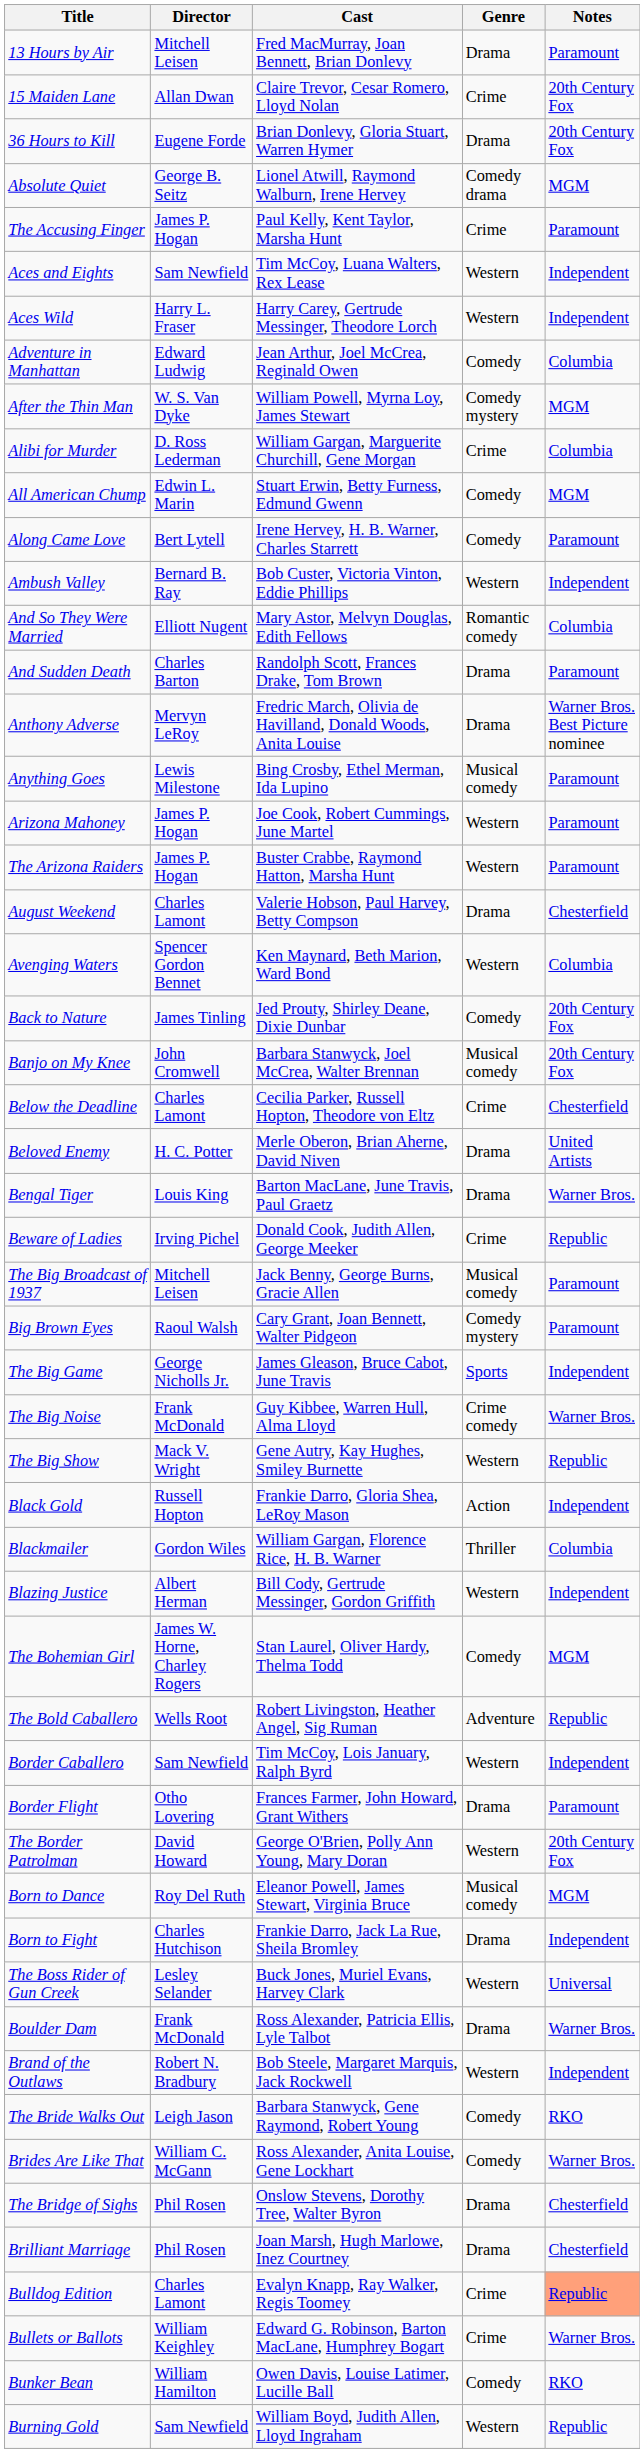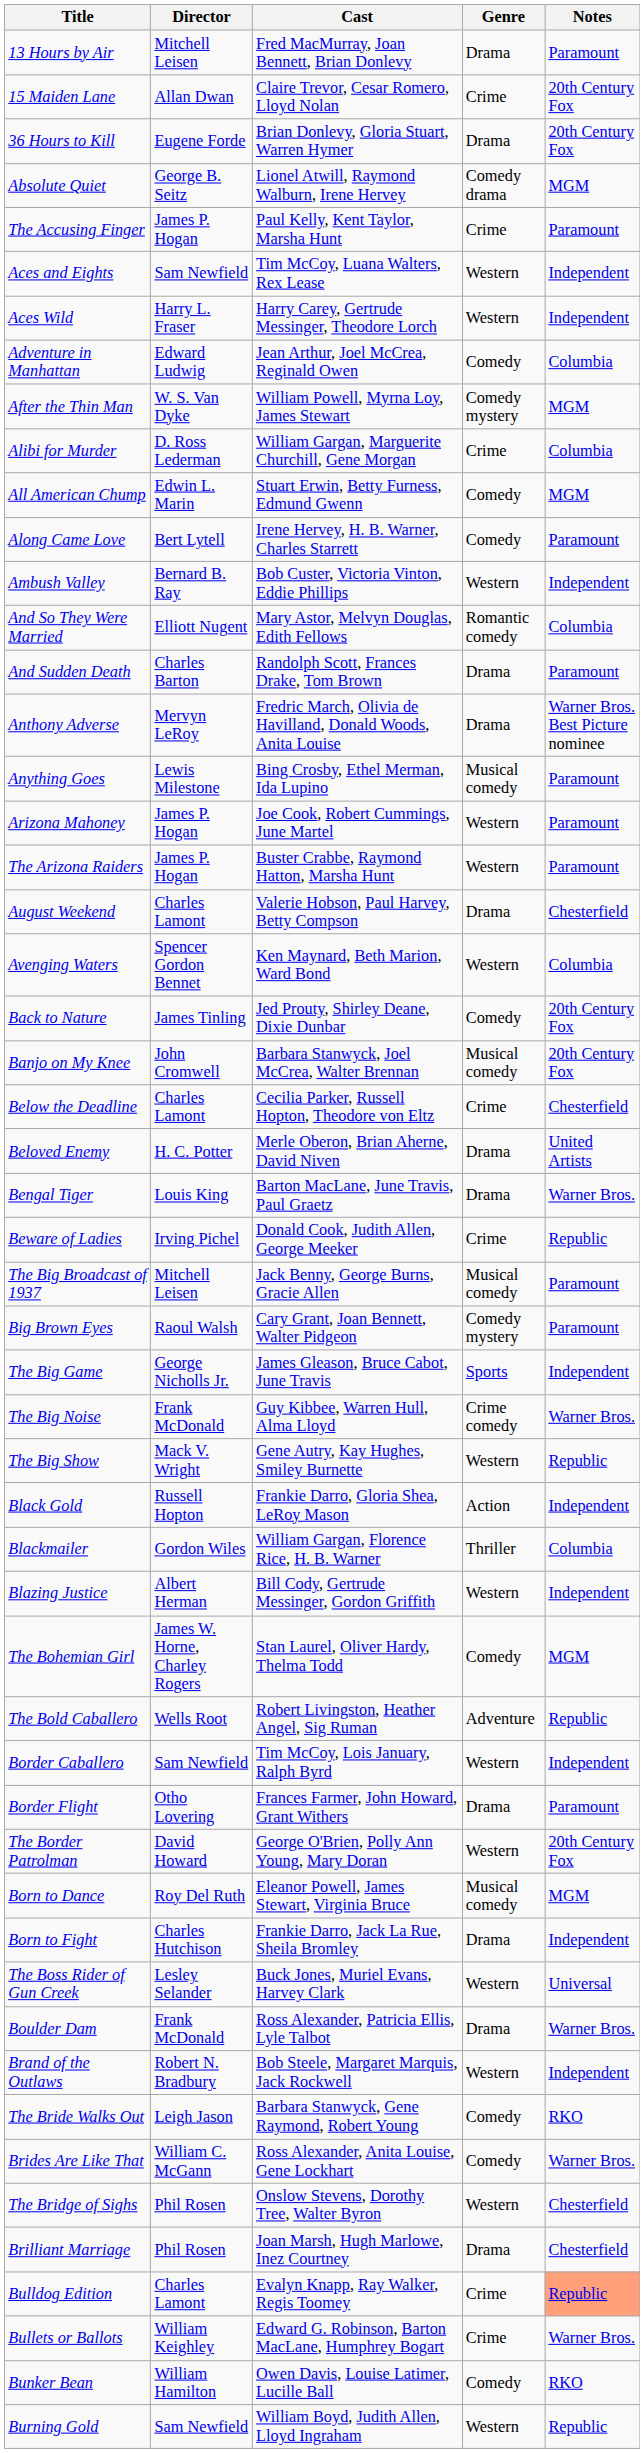The Bridge of Sighs | Genre: Drama -> Western
